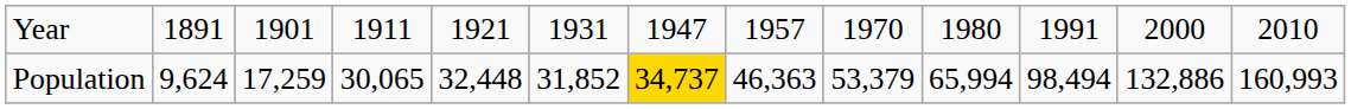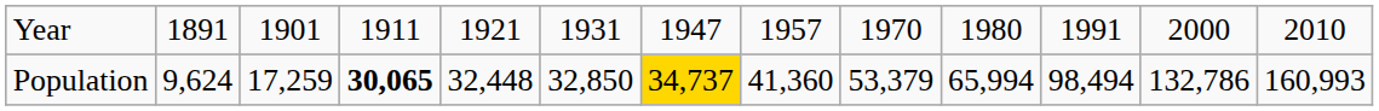Population | column 4: normal -> bold
Population | column 6: 31,852 -> 32,850
Population | column 8: 46,363 -> 41,360
Population | column 12: 132,886 -> 132,786
